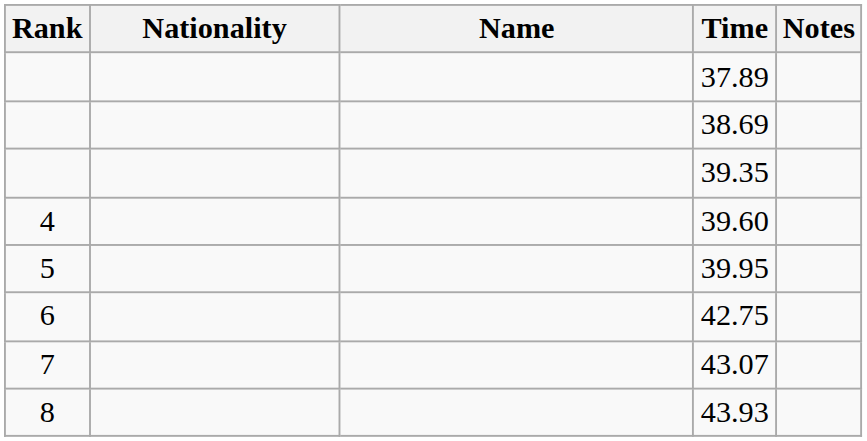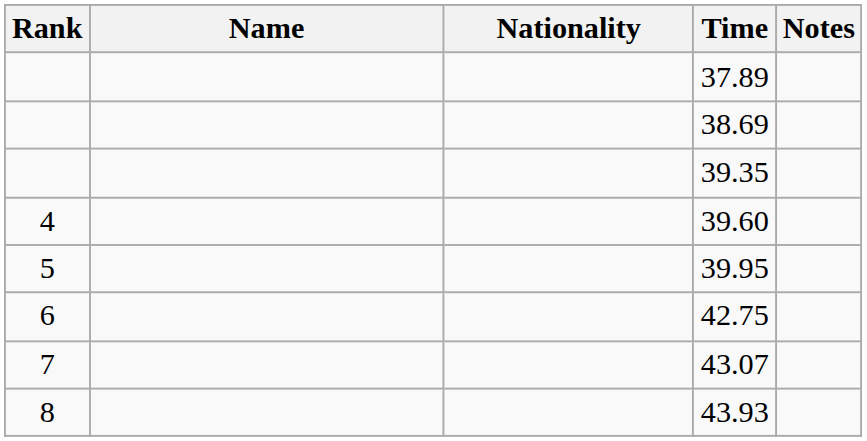columns swapped: Name <-> Nationality
